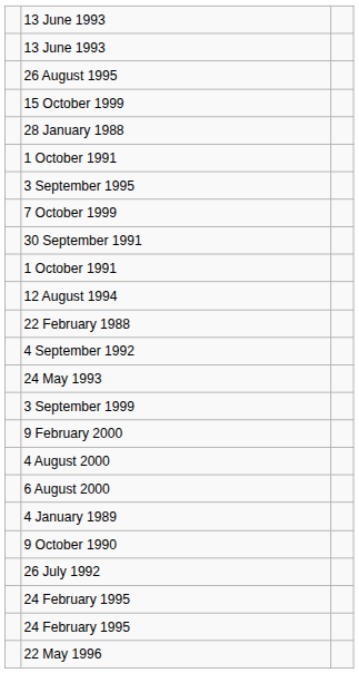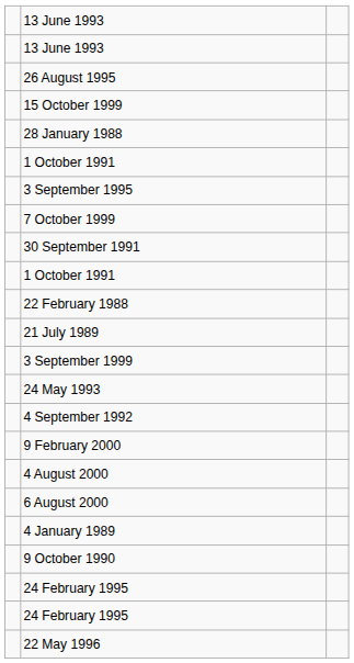- row: 12 August 1994
+ row: 21 July 1989
rows swapped: 4 September 1992 <-> 3 September 1999
- row: 26 July 1992
